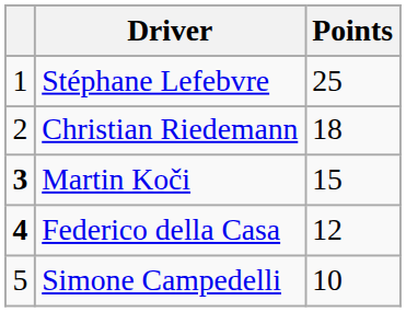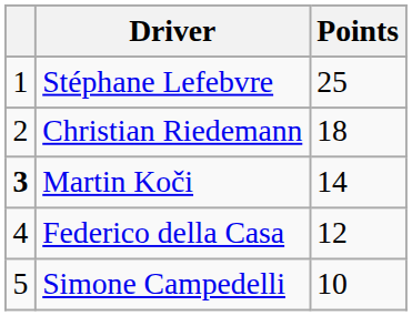Martin Koči | Points: 15 -> 14
Federico della Casa | column 1: bold -> normal
